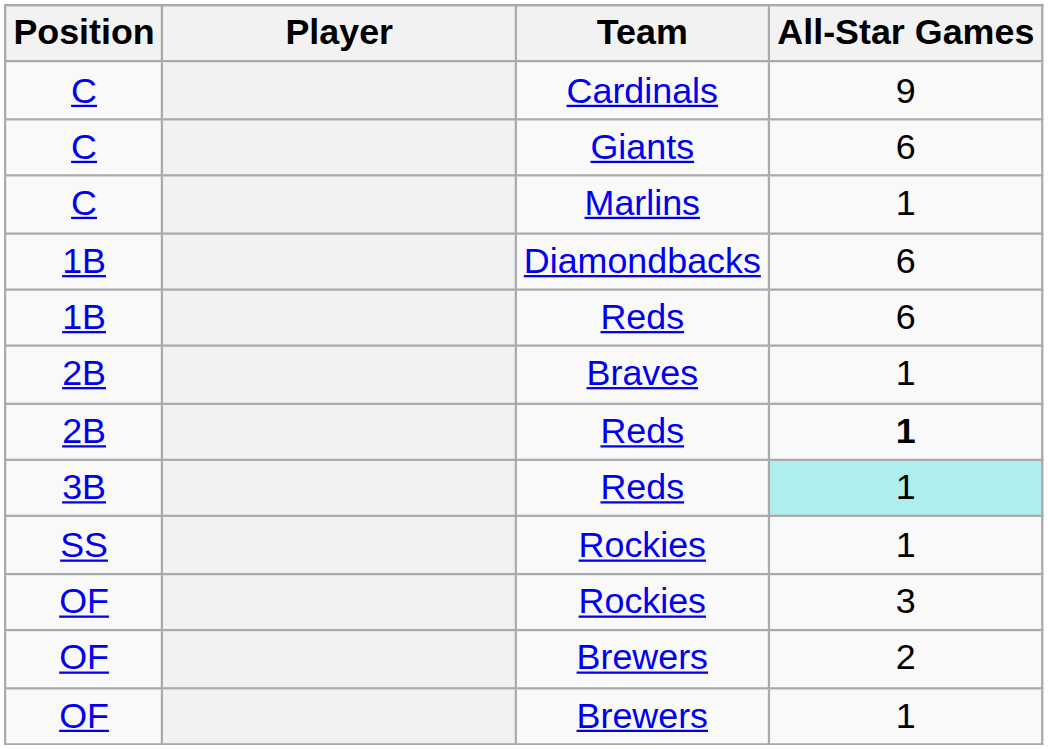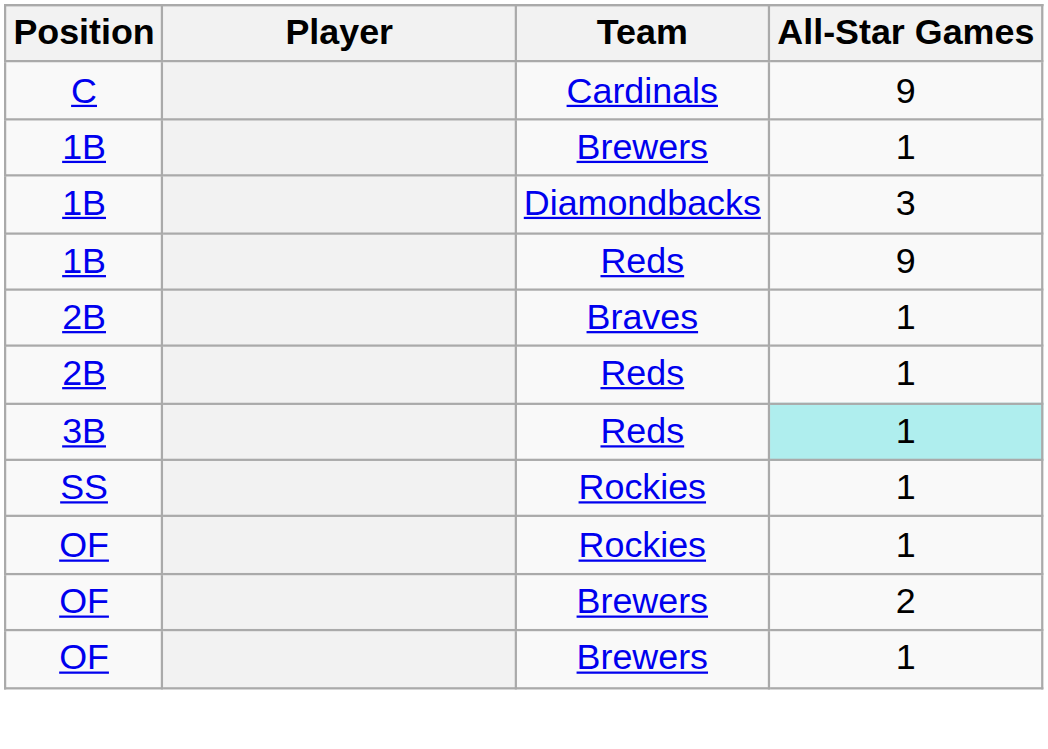- row: C | Giants | 6
- row: C | Marlins | 1
+ row: 1B | Brewers | 1
Diamondbacks | All-Star Games: 6 -> 3
1B / Reds | All-Star Games: 6 -> 9
2B / Reds | All-Star Games: bold -> normal
OF / Rockies | All-Star Games: 3 -> 1
